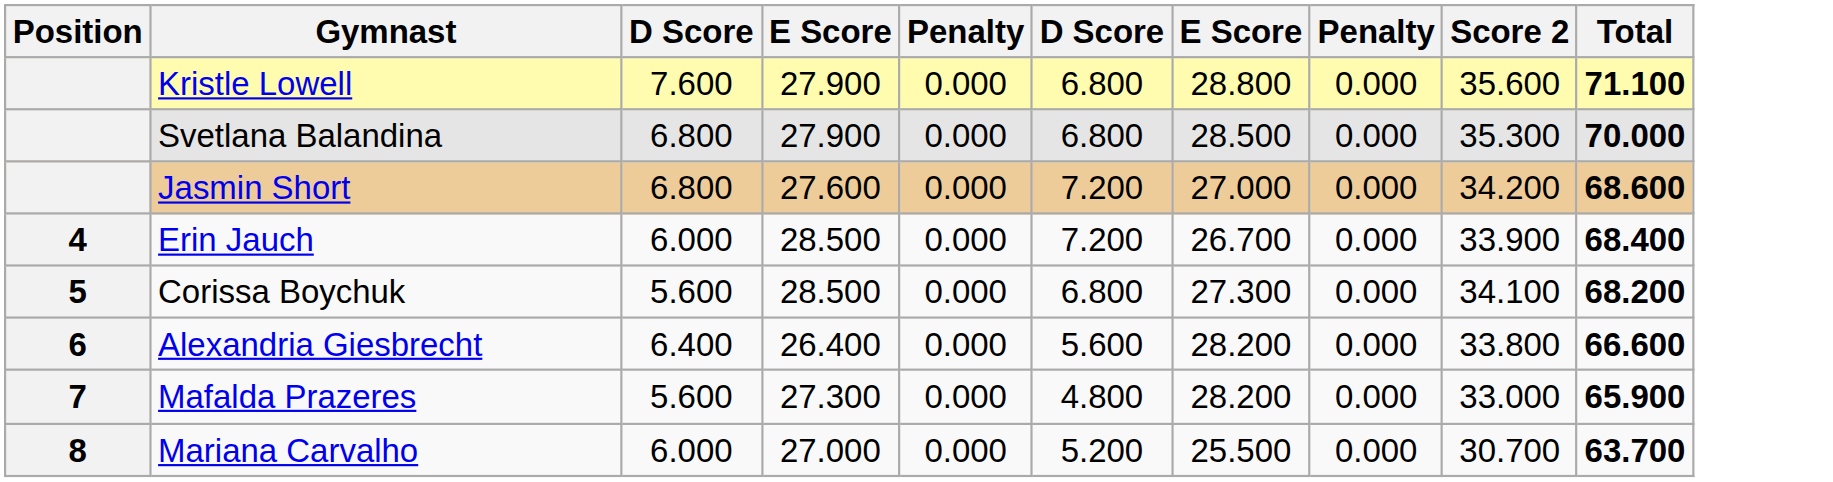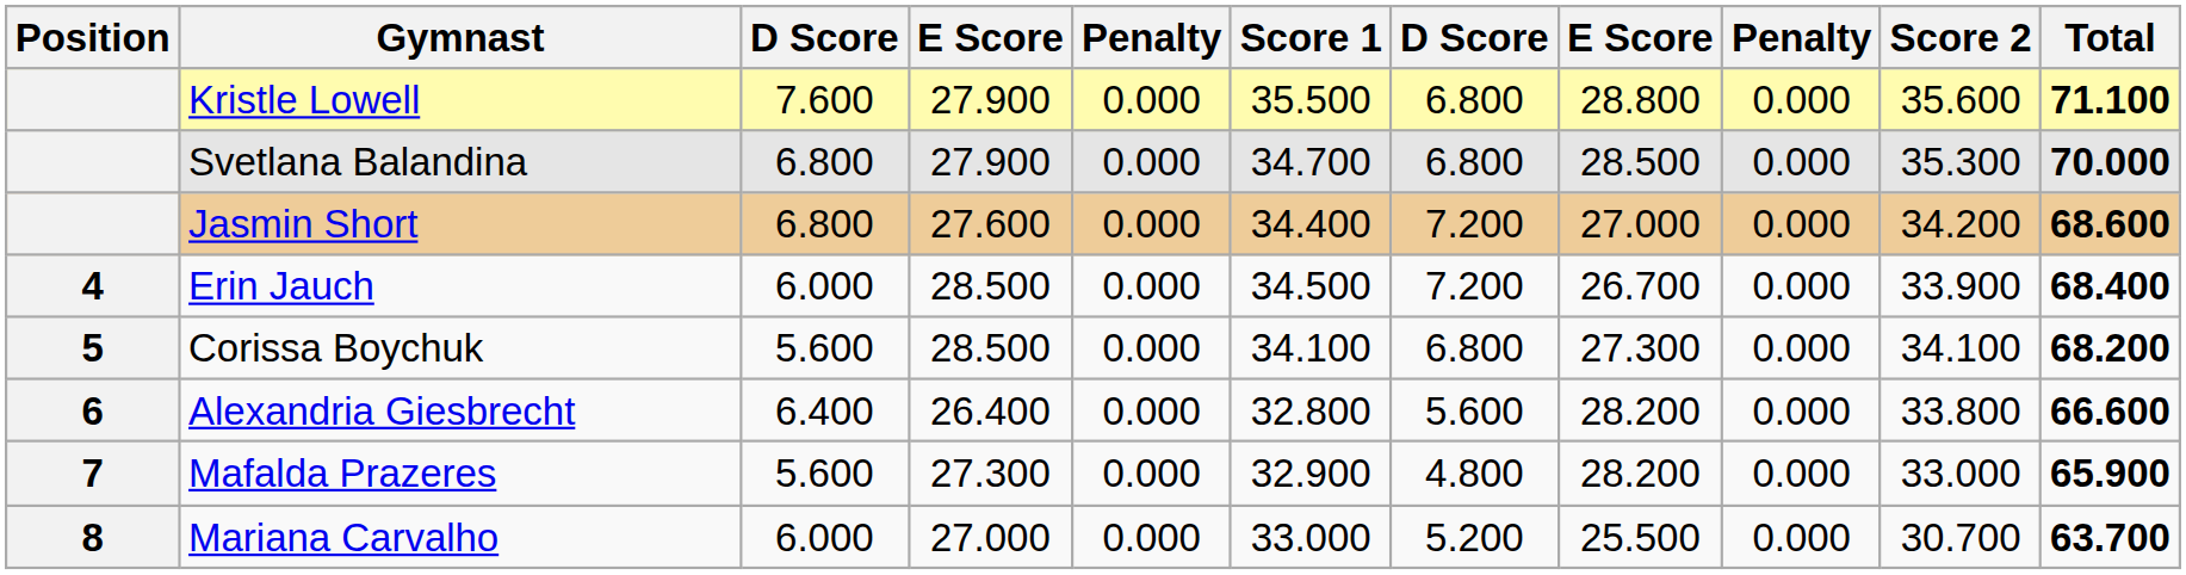+ column: Score 1 | 35.500 | 34.700 | 34.400 | 34.500 | 34.100 | 32.800 | 32.900 | 33.000
